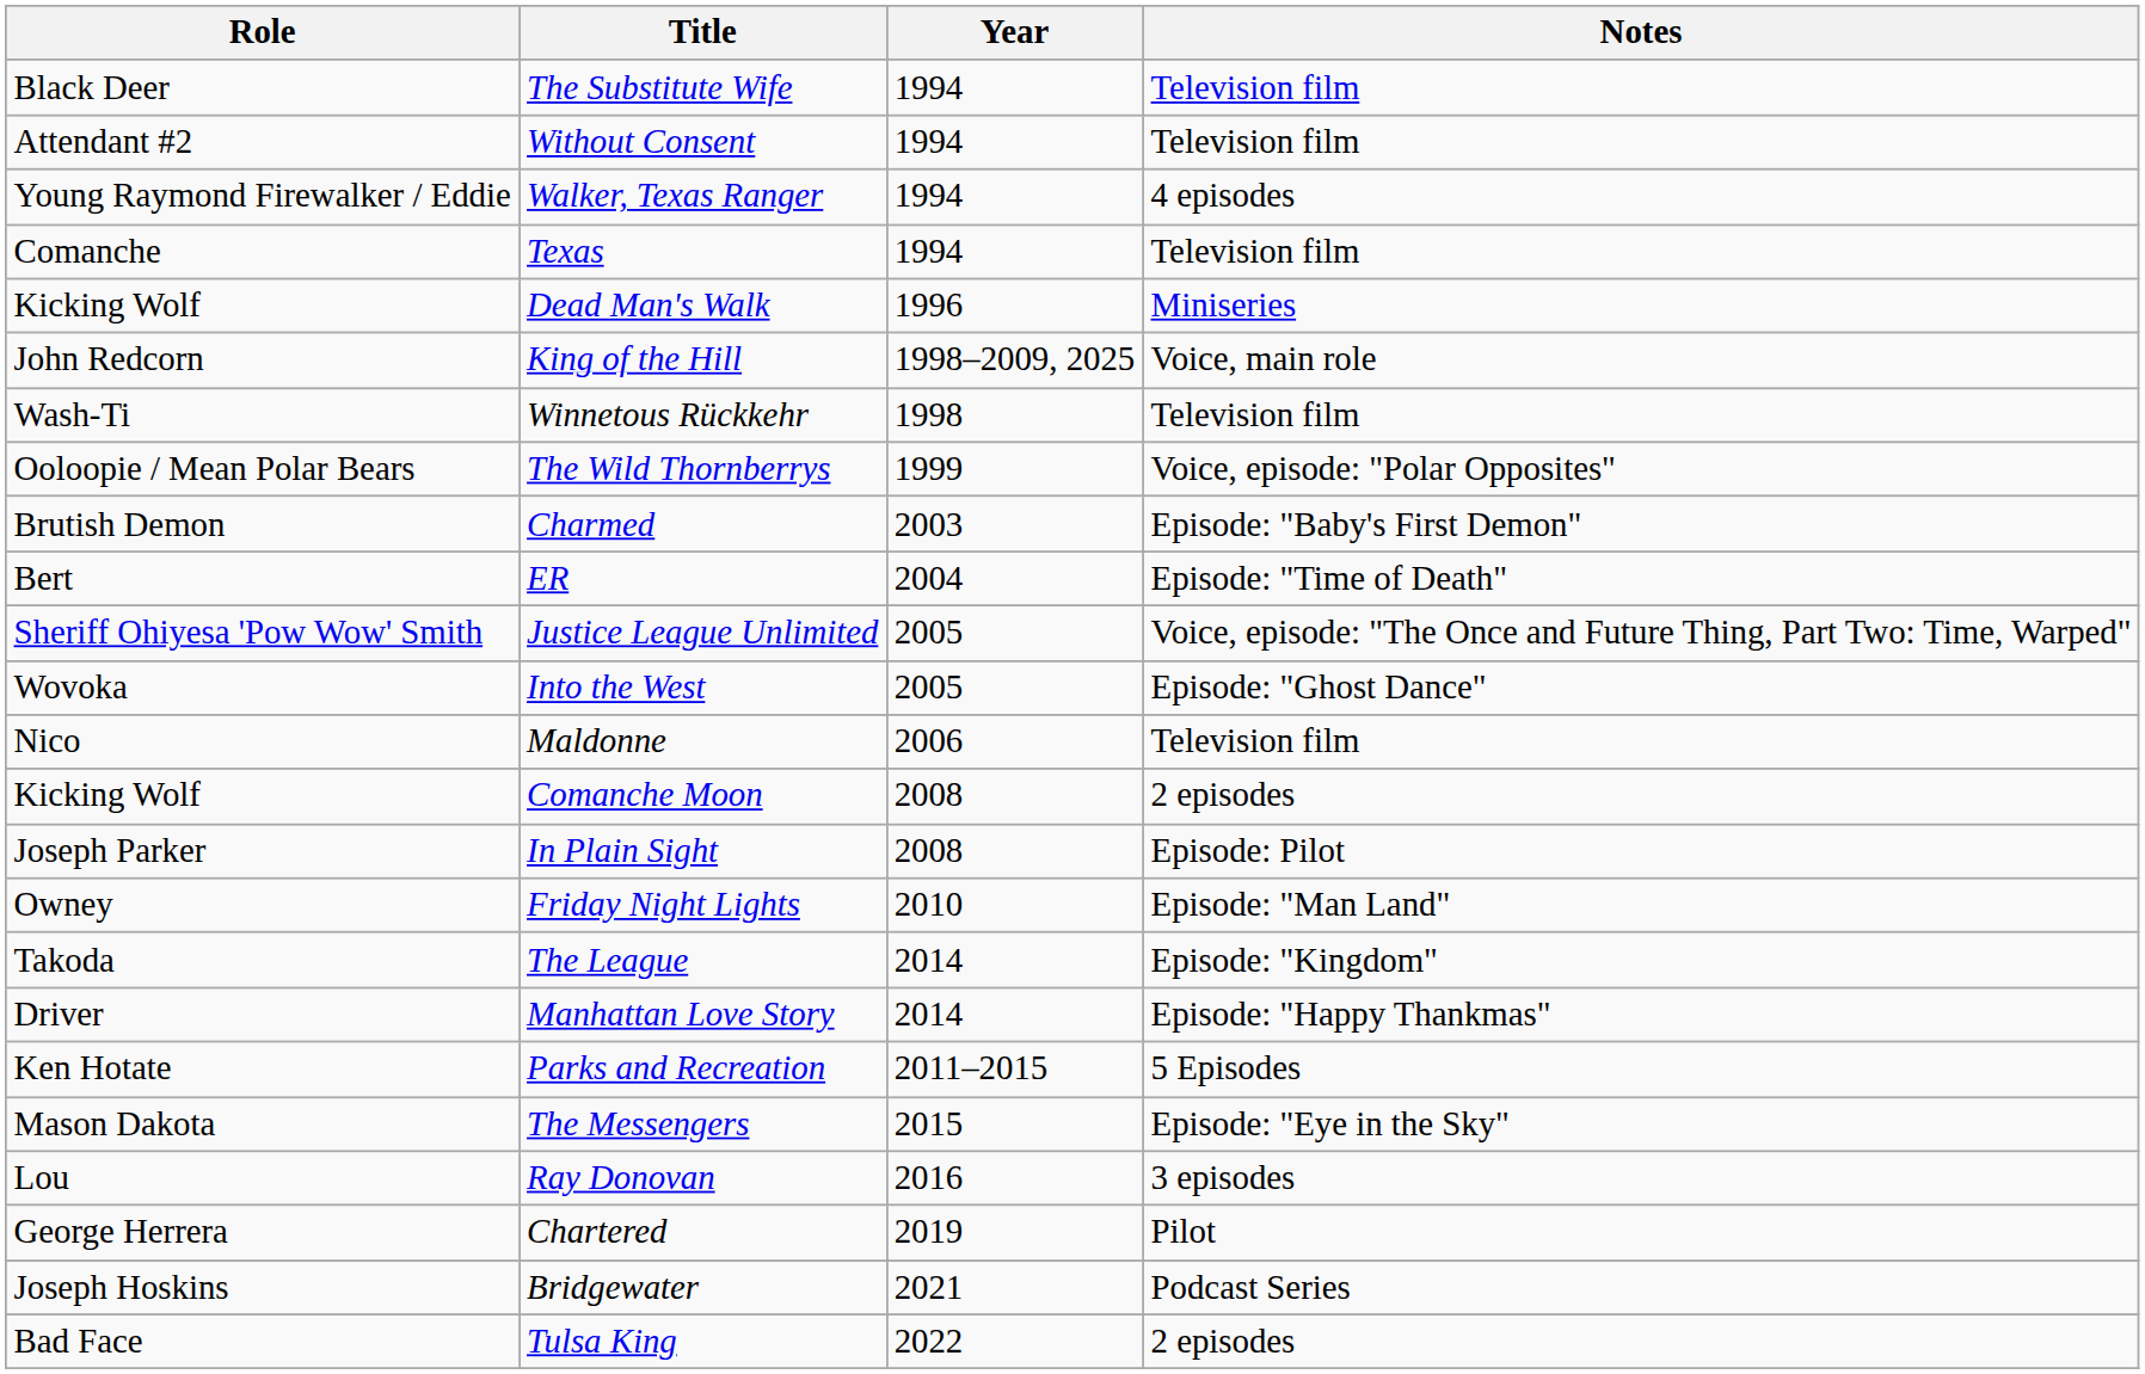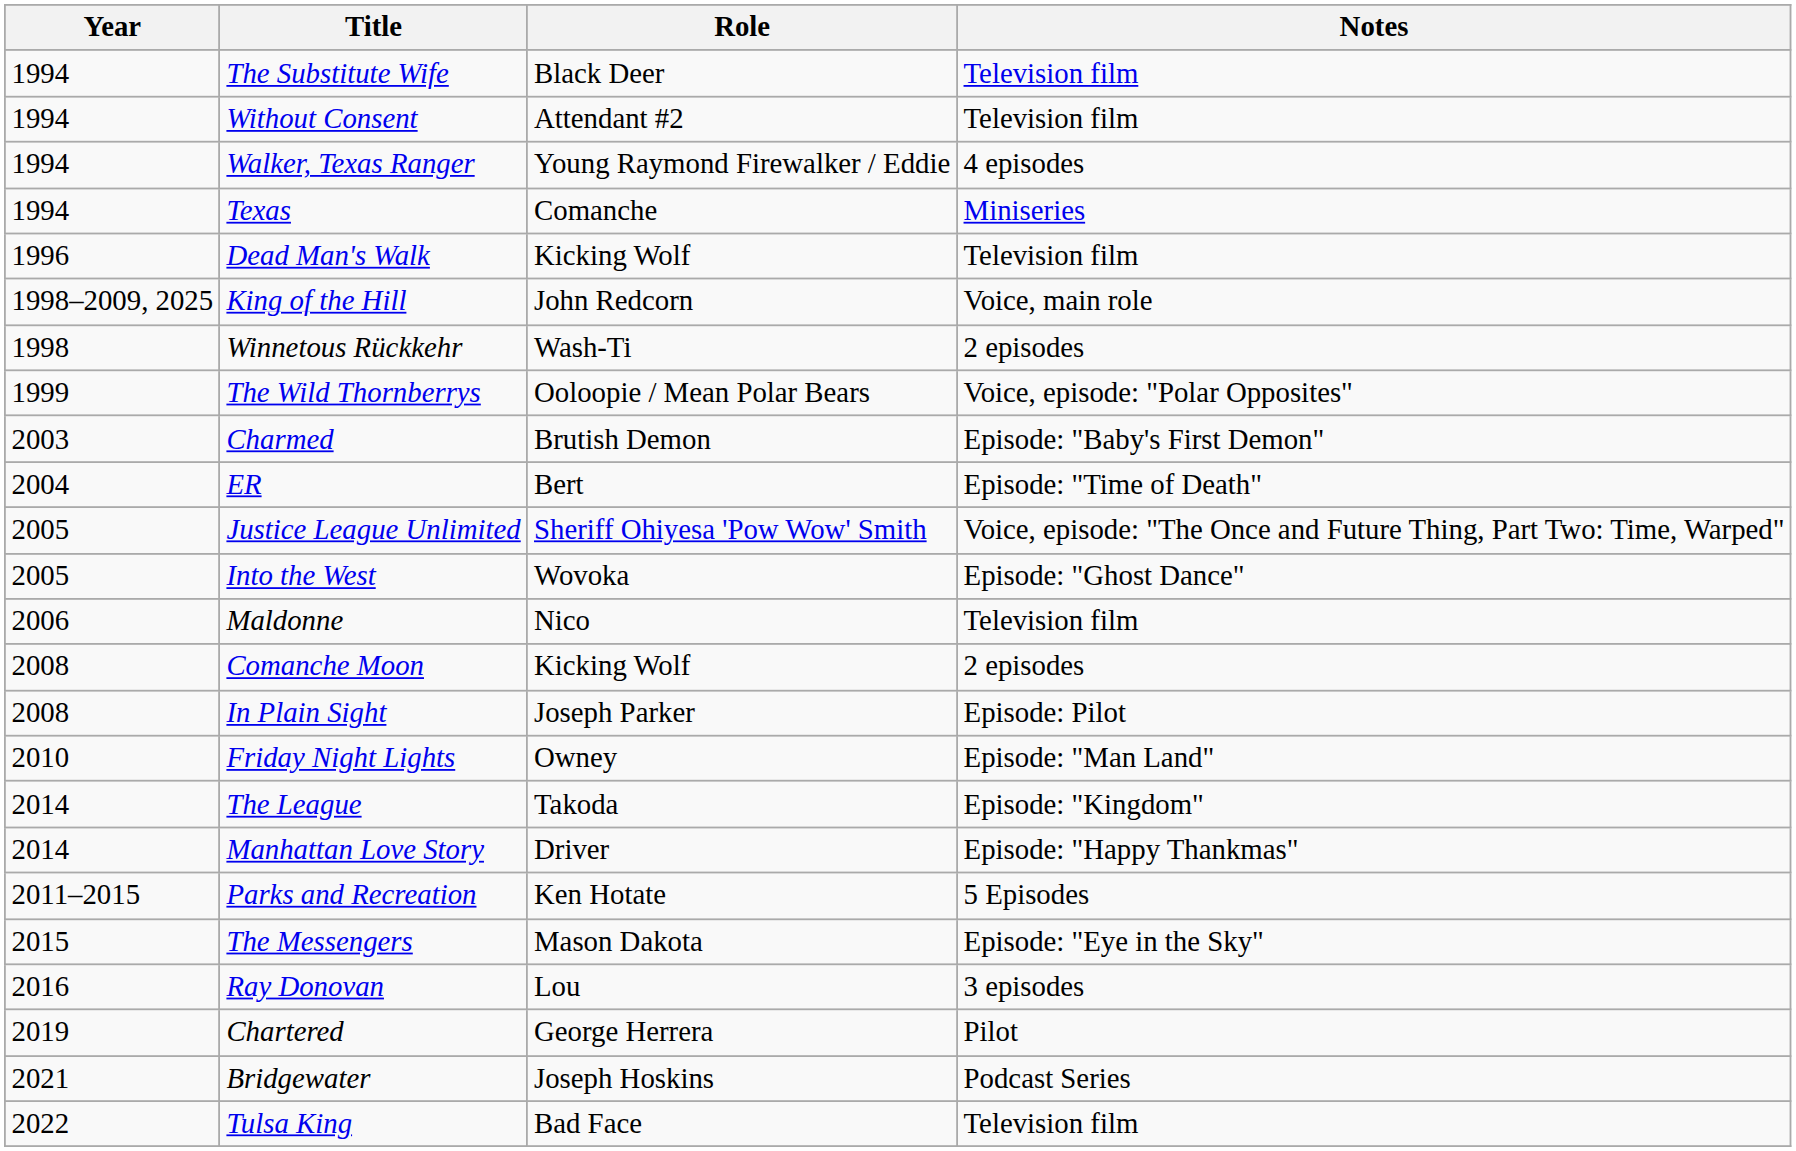columns swapped: Year <-> Role
Texas | Notes: Television film -> Miniseries
Dead Man's Walk | Notes: Miniseries -> Television film
Winnetous Rückkehr | Notes: Television film -> 2 episodes
Tulsa King | Notes: 2 episodes -> Television film
